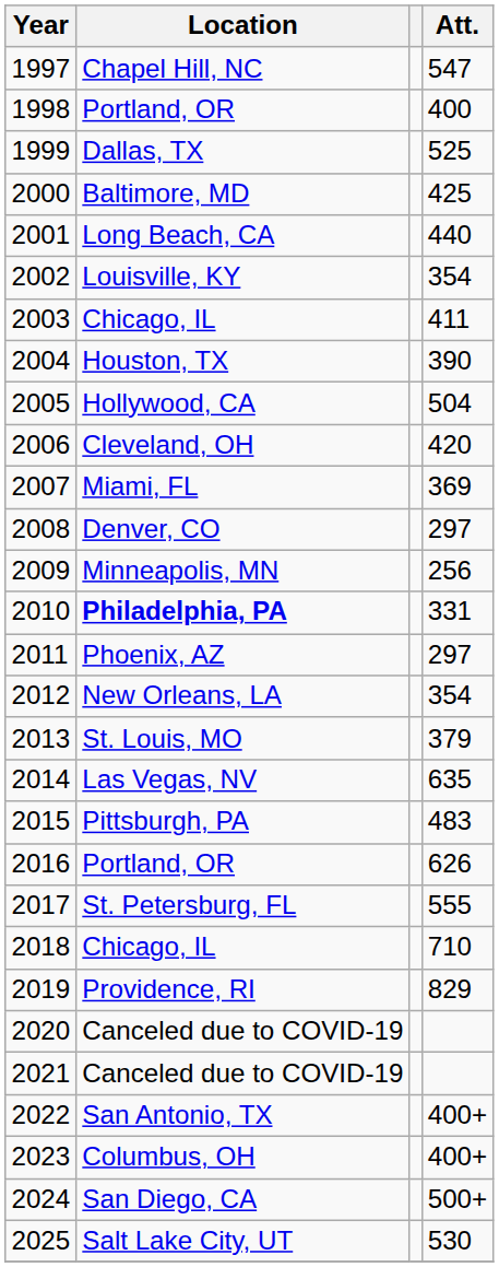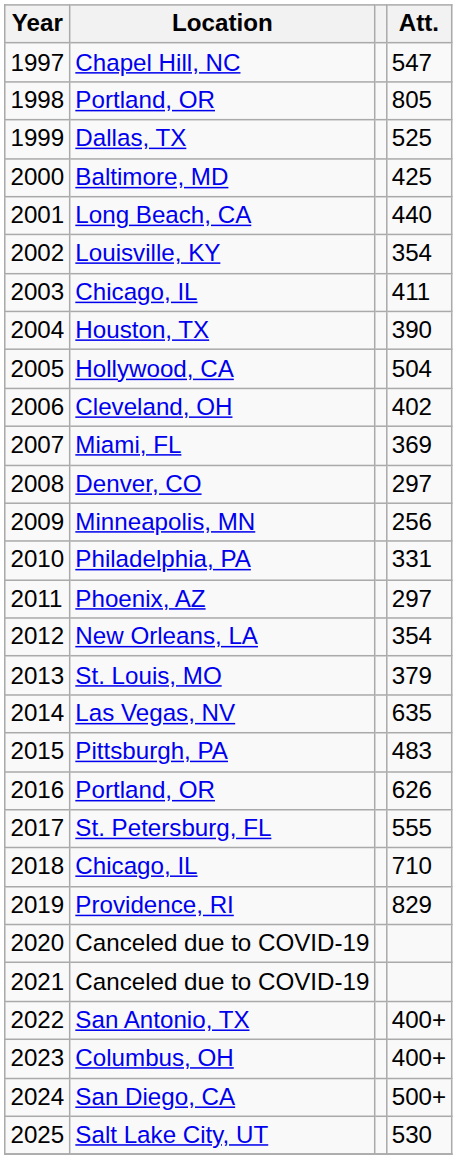1998 | Att.: 400 -> 805
2006 | Att.: 420 -> 402
2010 | Location: bold -> normal
